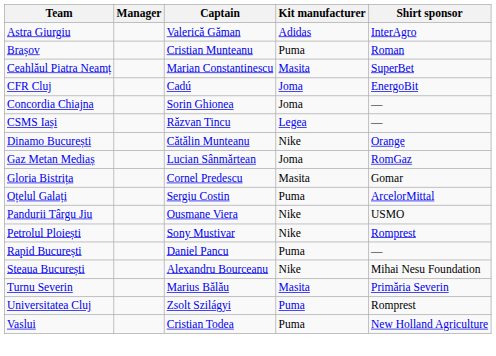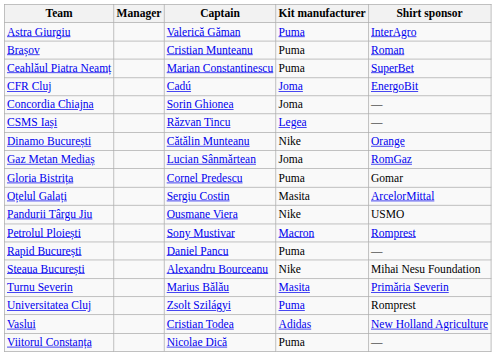Astra Giurgiu | Kit manufacturer: Adidas -> Puma
Ceahlăul Piatra Neamț | Kit manufacturer: Masita -> Puma
Gloria Bistrița | Kit manufacturer: Masita -> Puma
Oțelul Galați | Kit manufacturer: Puma -> Masita
Petrolul Ploiești | Kit manufacturer: Nike -> Macron
Vaslui | Kit manufacturer: Puma -> Adidas
+ row: Viitorul Constanța | Nicolae Dică | Puma | —
